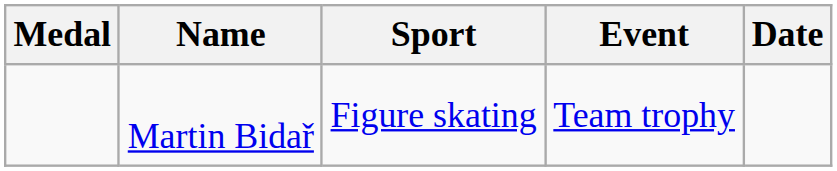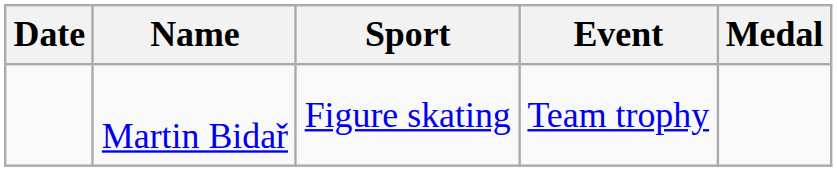columns swapped: Medal <-> Date
